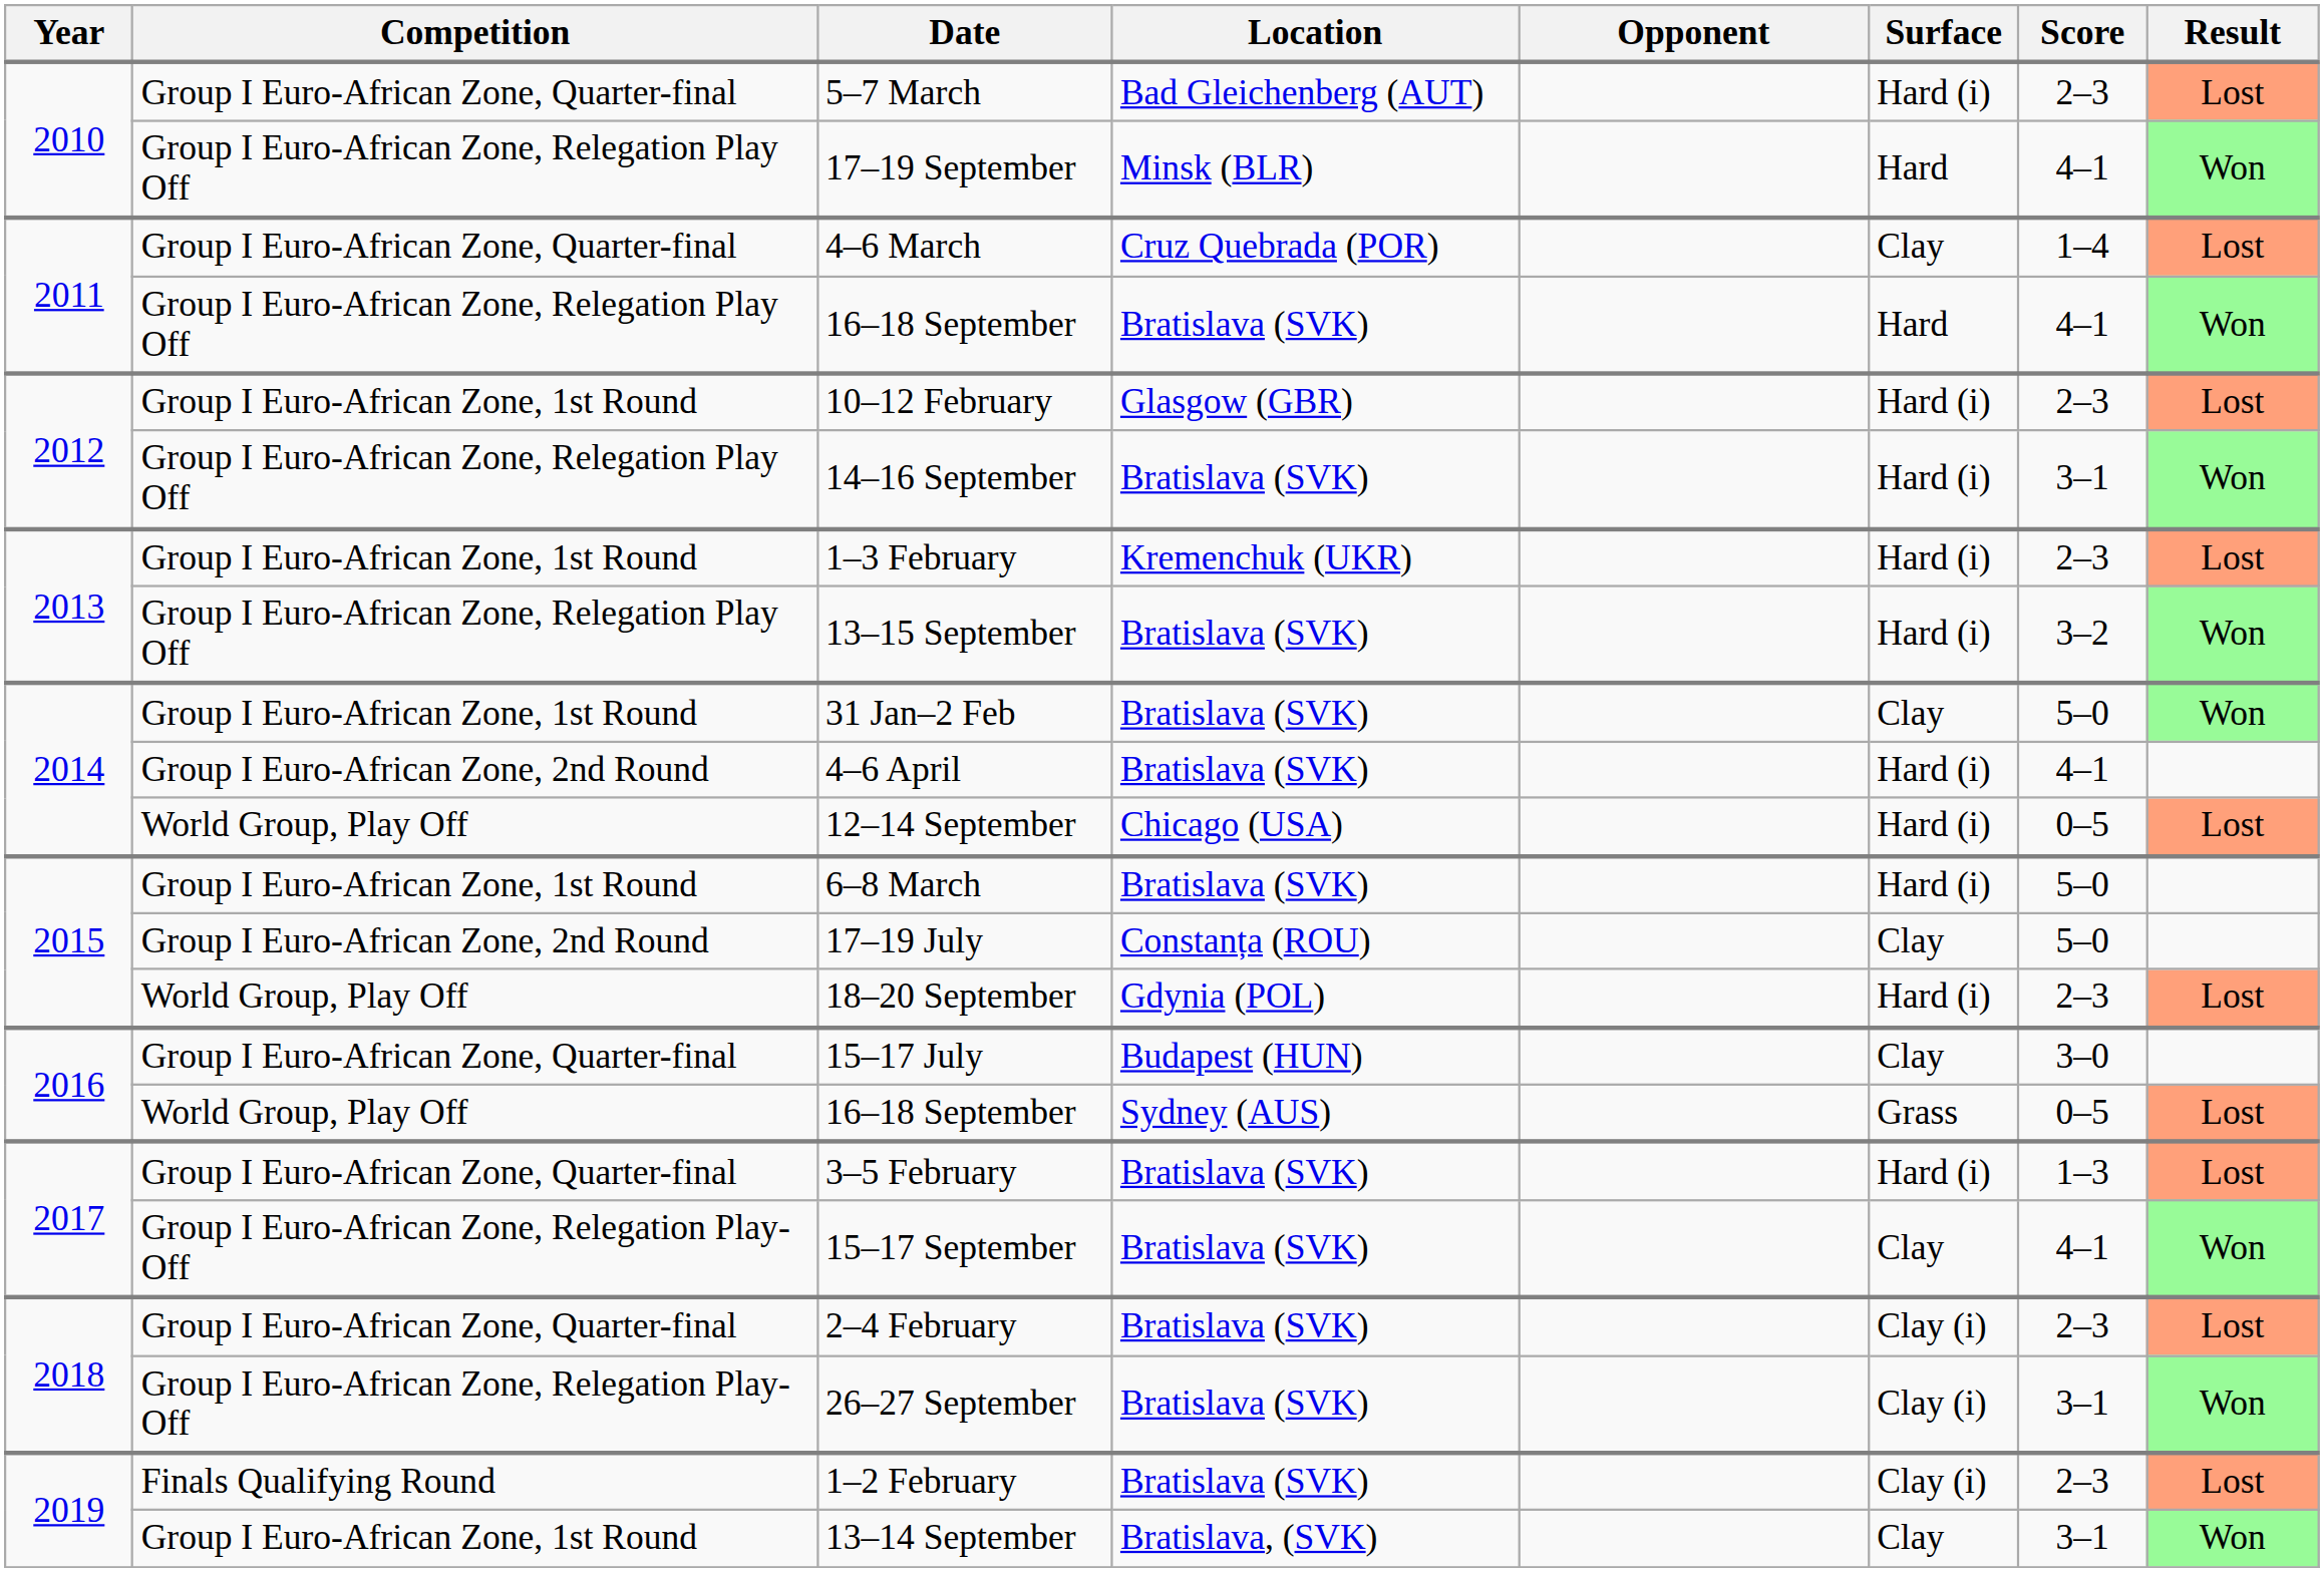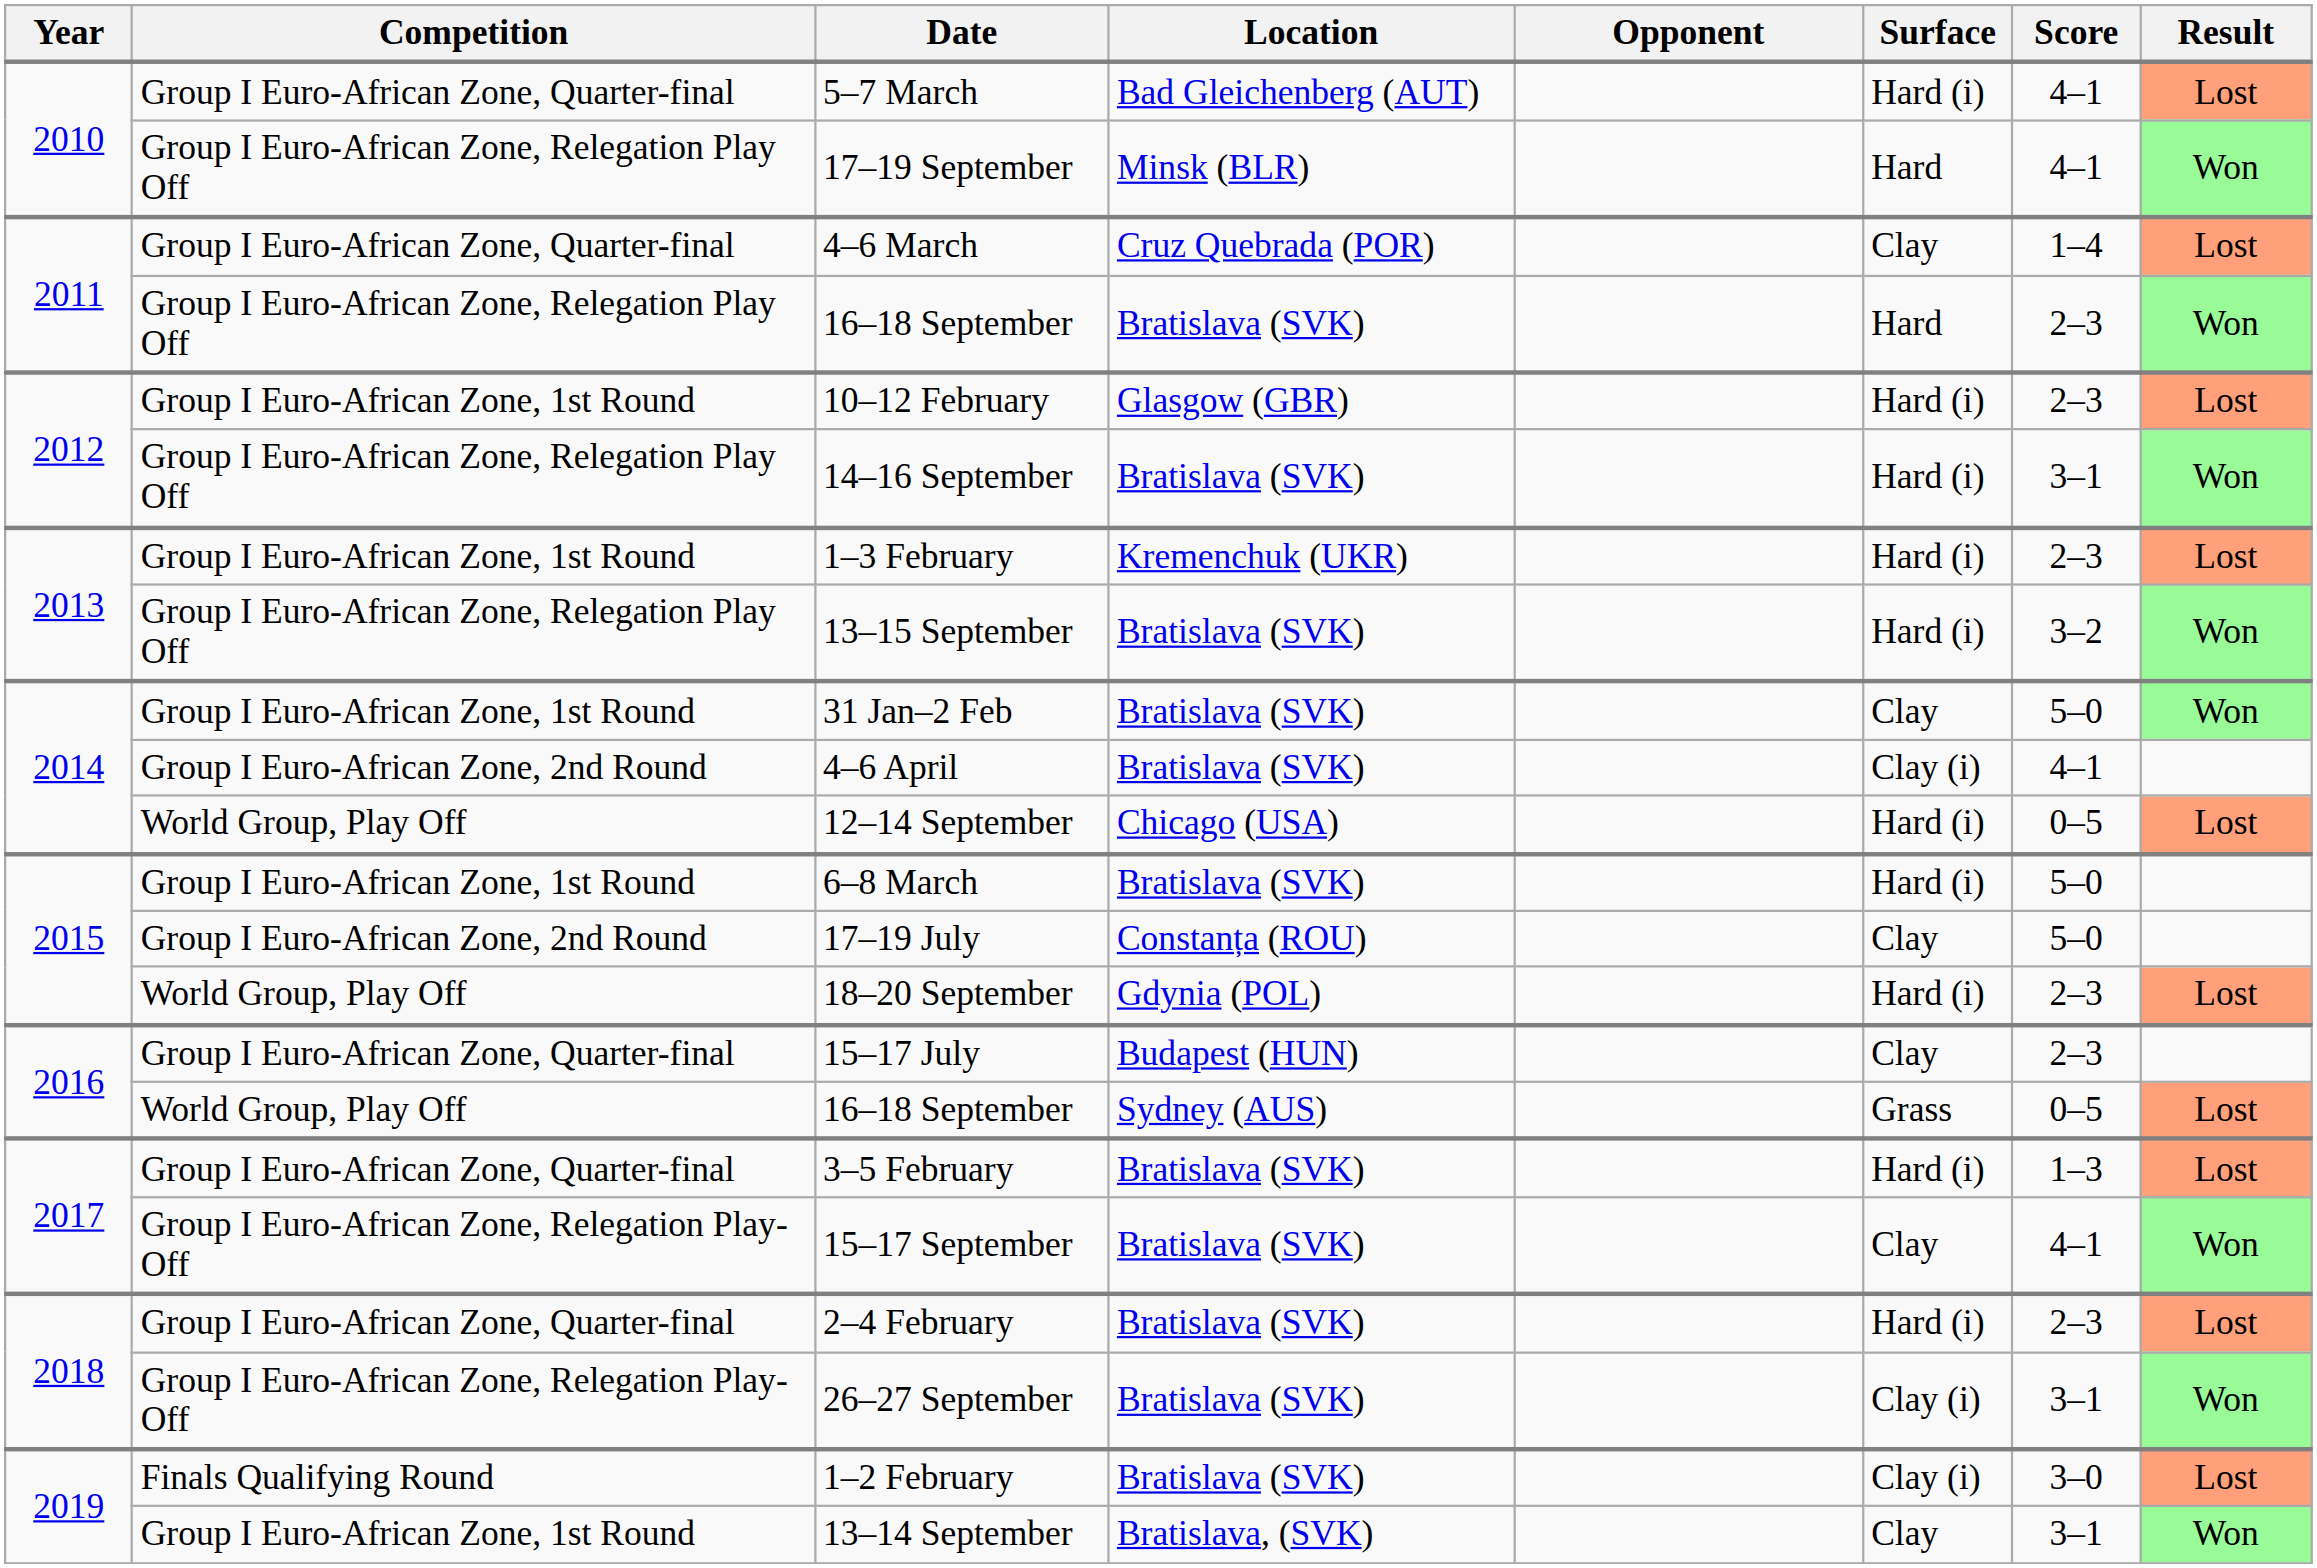5–7 March | Score: 2–3 -> 4–1
16–18 September / Bratislava (SVK) | Score: 4–1 -> 2–3
4–6 April | Surface: Hard (i) -> Clay (i)
15–17 July | Score: 3–0 -> 2–3
2–4 February | Surface: Clay (i) -> Hard (i)
1–2 February | Score: 2–3 -> 3–0
